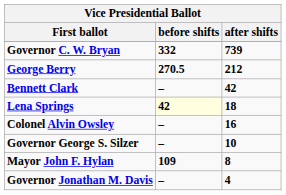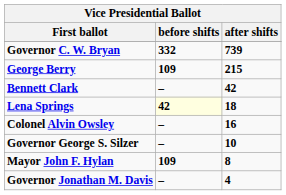George Berry | before shifts: 270.5 -> 109
George Berry | after shifts: 212 -> 215
